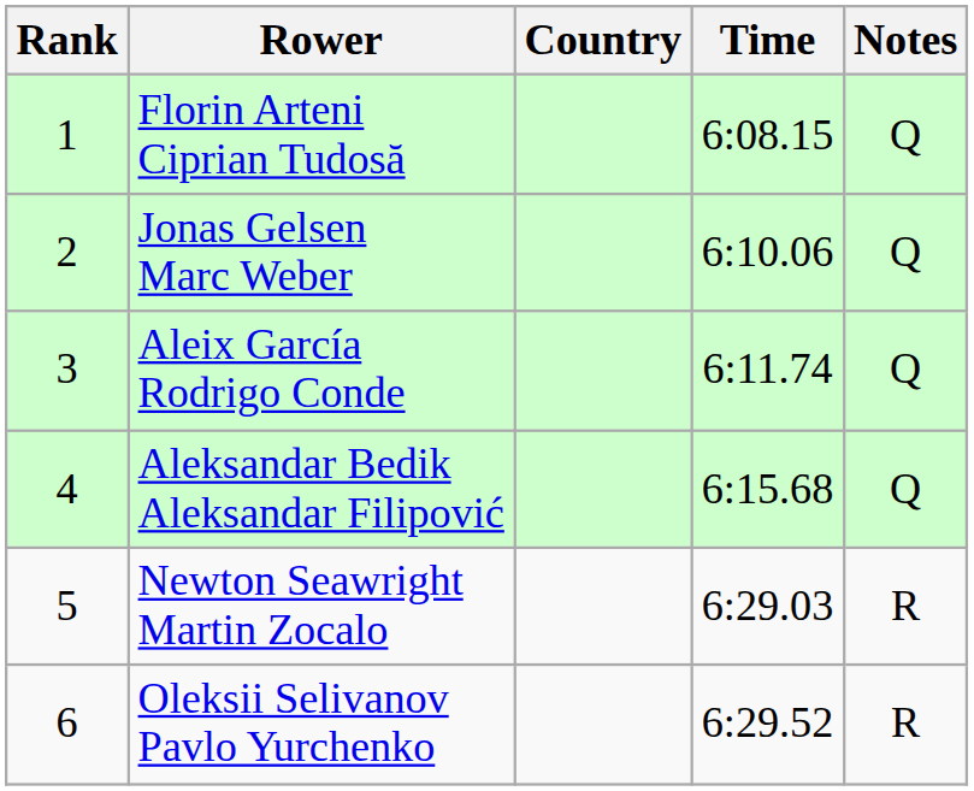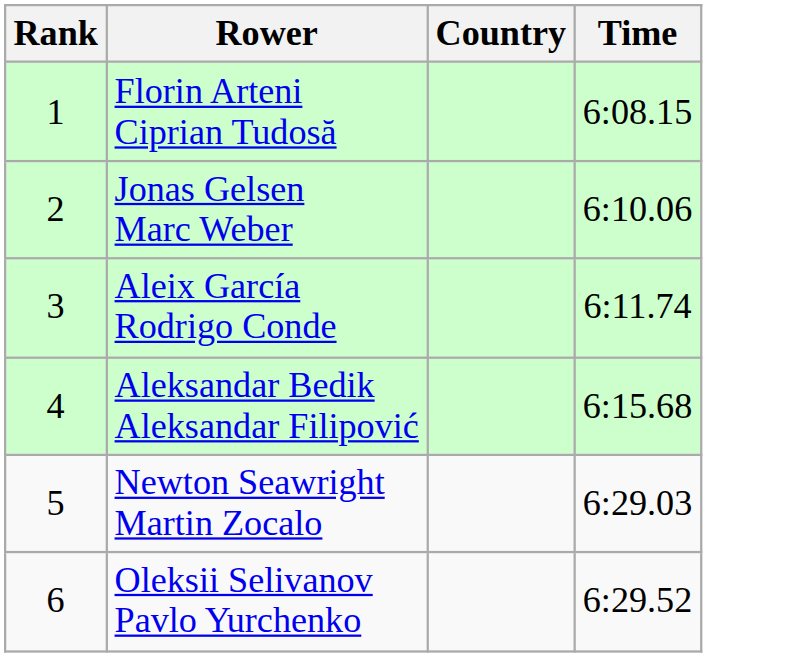- column: Notes | Q | Q | Q | Q | R | R
